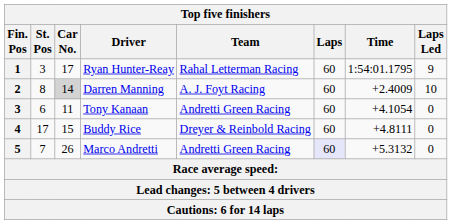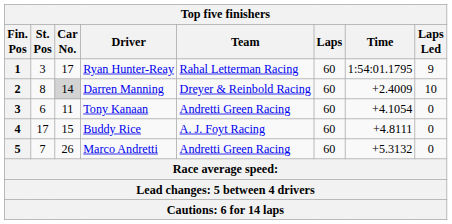Darren Manning | Team: A. J. Foyt Racing -> Dreyer & Reinbold Racing
Buddy Rice | Team: Dreyer & Reinbold Racing -> A. J. Foyt Racing
Marco Andretti | Laps: lavender background -> no background
